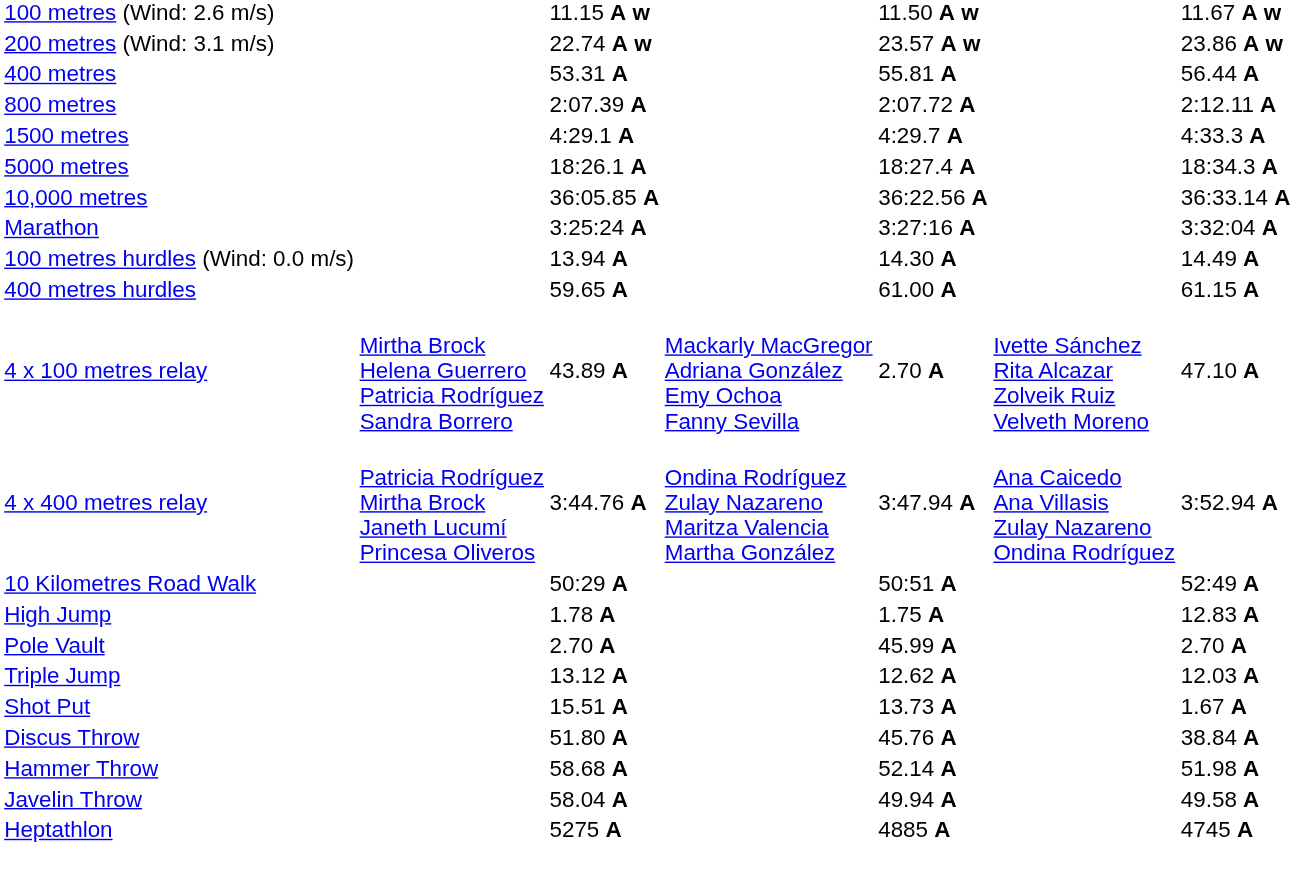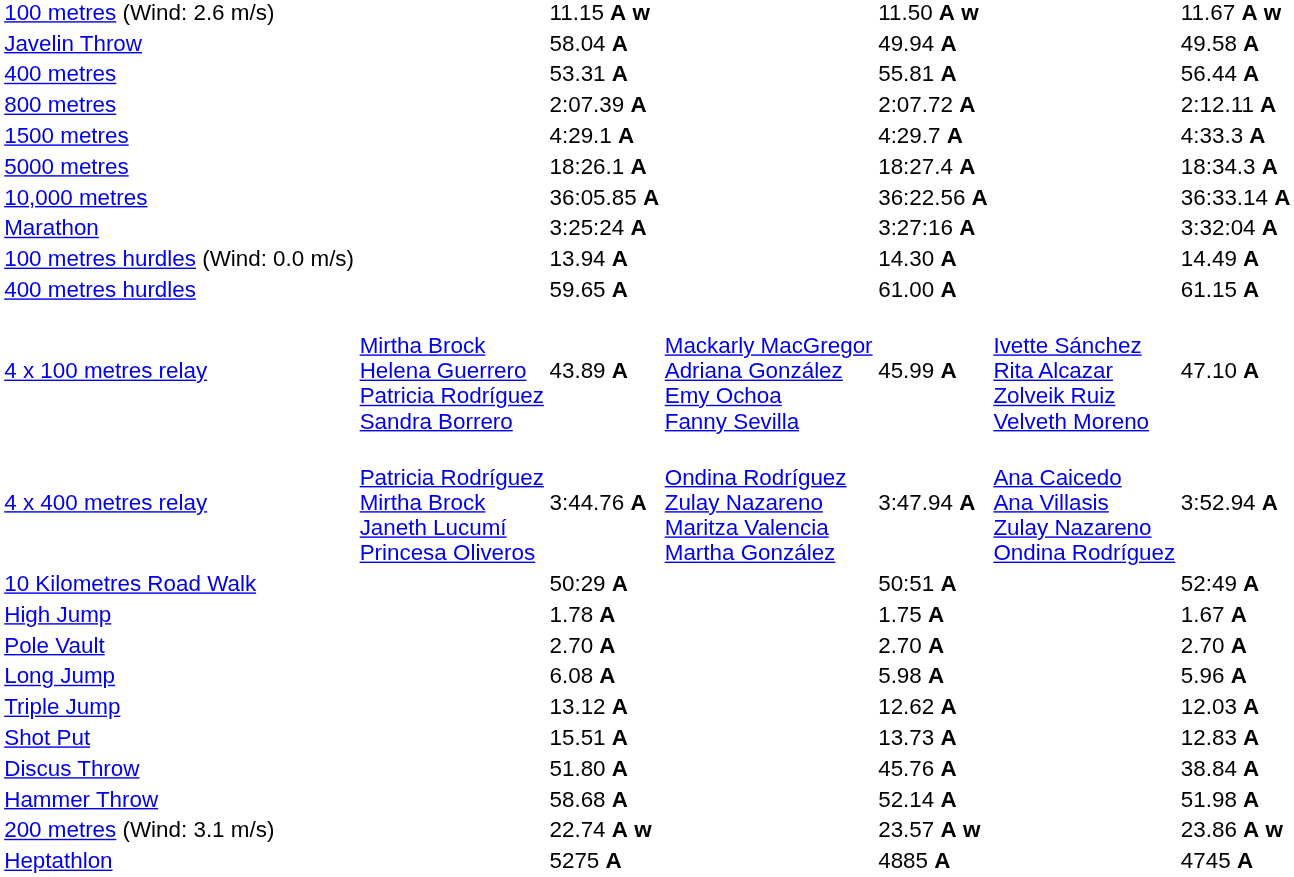rows swapped: 200 metres (Wind: 3.1 m/s) <-> Javelin Throw
4 x 100 metres relay | column 5: 2.70 A -> 45.99 A
High Jump | column 7: 12.83 A -> 1.67 A
Pole Vault | column 5: 45.99 A -> 2.70 A
+ row: Long Jump | 6.08 A | 5.98 A | 5.96 A
Shot Put | column 7: 1.67 A -> 12.83 A
